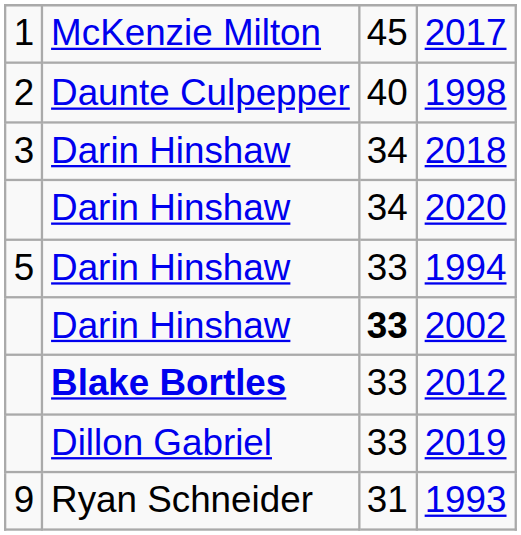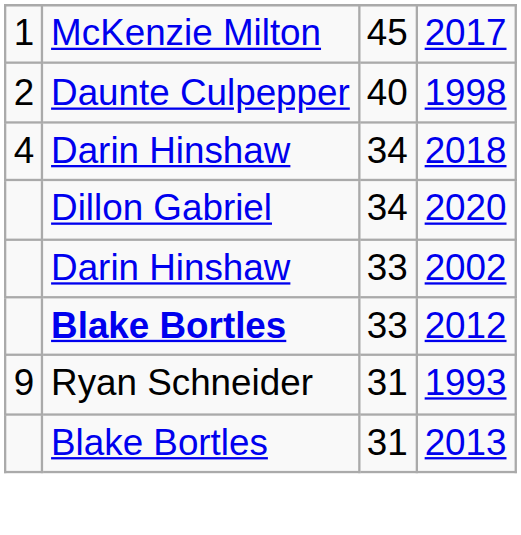2018 | column 1: 3 -> 4
2020 | column 2: Darin Hinshaw -> Dillon Gabriel
- row: 5 | Darin Hinshaw | 33 | 1994
2002 | column 3: bold -> normal
- row: Dillon Gabriel | 33 | 2019
+ row: Blake Bortles | 31 | 2013
